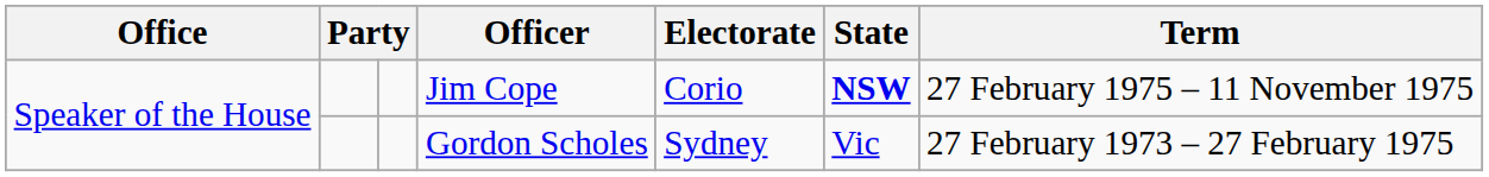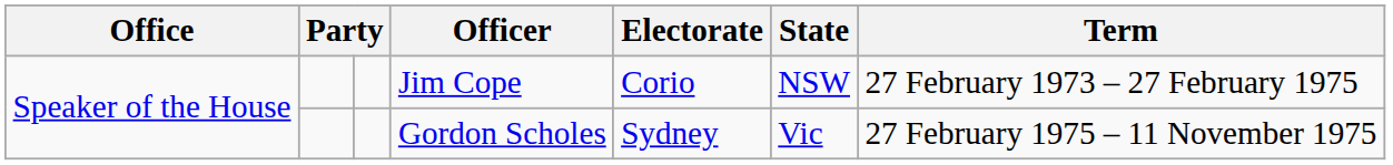Jim Cope | State: bold -> normal
Jim Cope | Term: 27 February 1975 – 11 November 1975 -> 27 February 1973 – 27 February 1975
Gordon Scholes | Term: 27 February 1973 – 27 February 1975 -> 27 February 1975 – 11 November 1975
